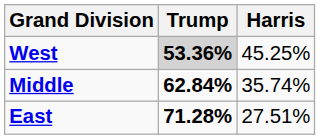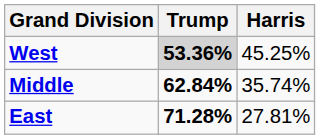East | Harris: 27.51% -> 27.81%
